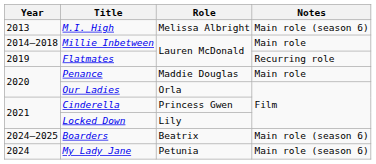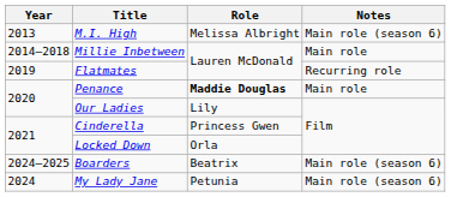Penance | Role: normal -> bold
Our Ladies | Role: Orla -> Lily
Locked Down | Role: Lily -> Orla
